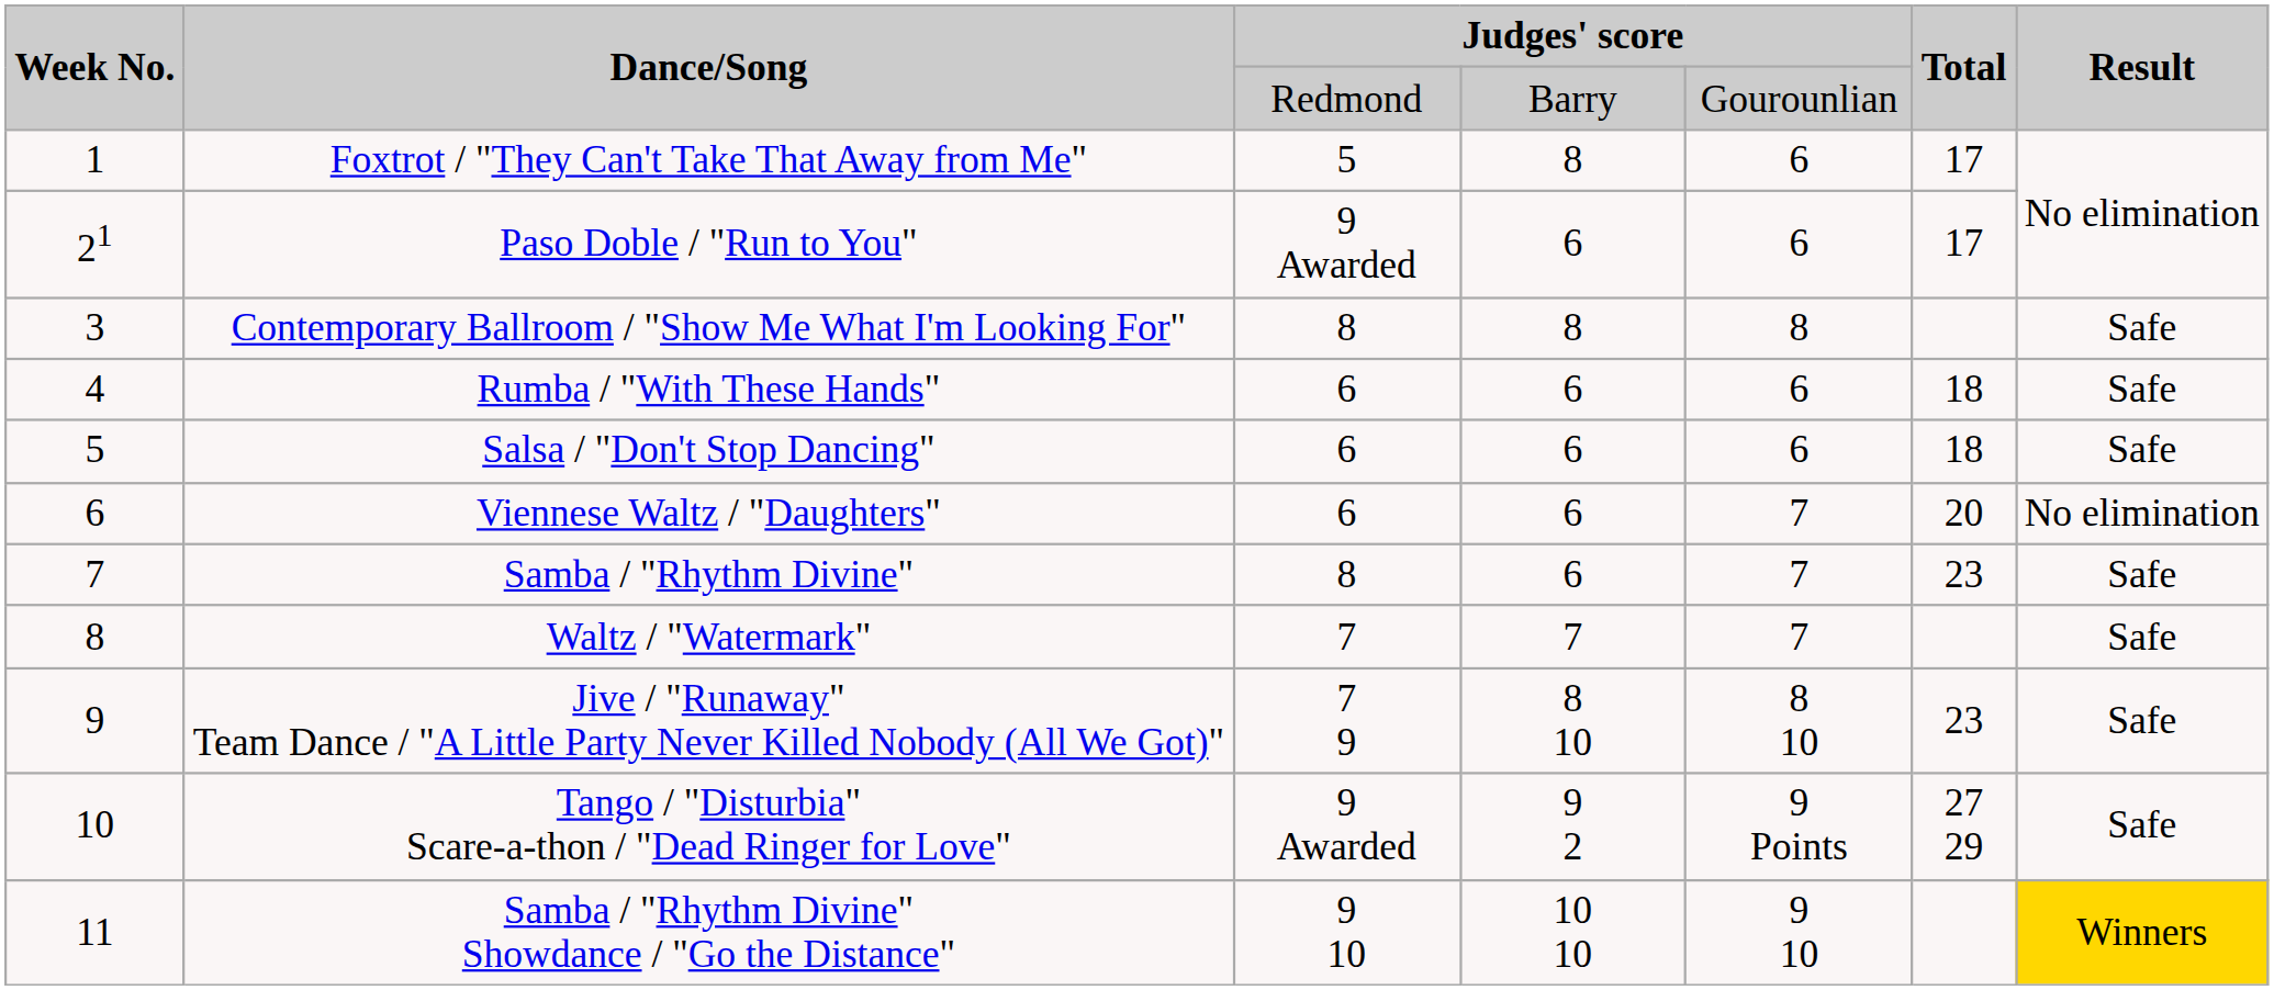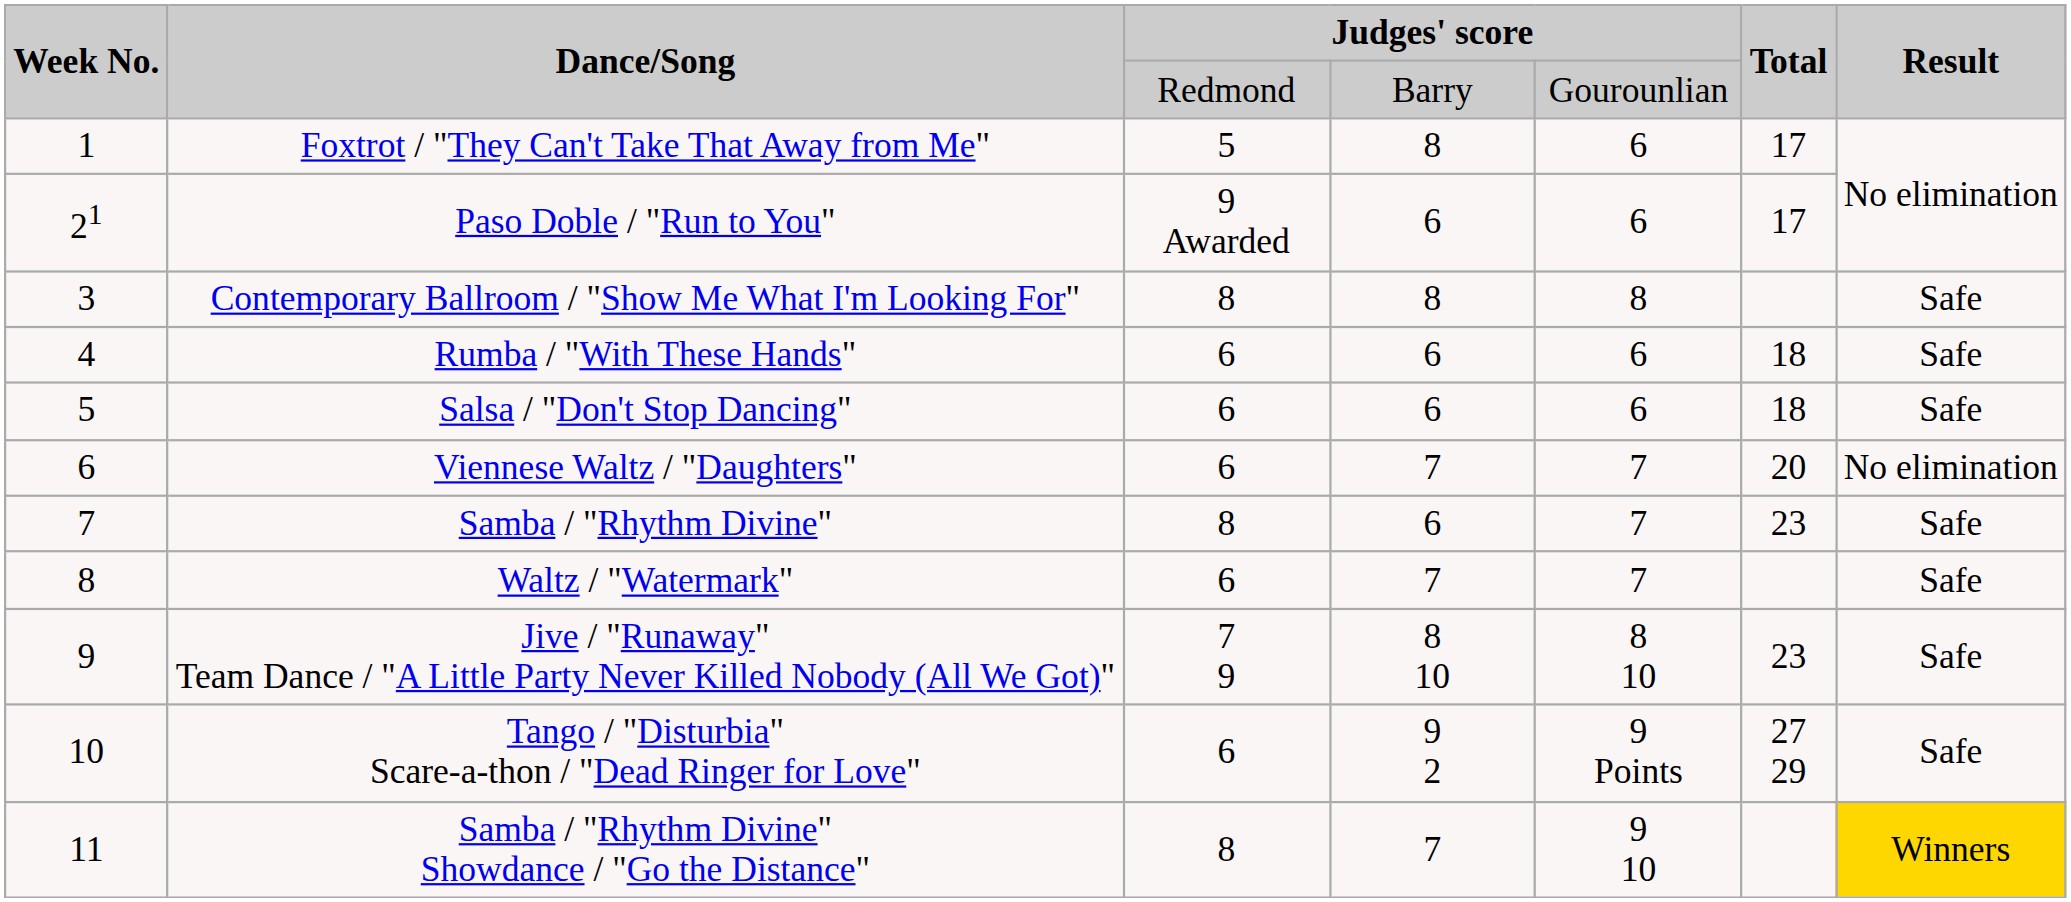Viennese Waltz / "Daughters" | column 4: 6 -> 7
Waltz / "Watermark" | column 3: 7 -> 6
Tango / "Disturbia" Scare-a-thon / "Dead Ringer for Love" | column 3: 9 Awarded -> 6
Samba / "Rhythm Divine" Showdance / "Go the Distance" | column 3: 9 10 -> 8
Samba / "Rhythm Divine" Showdance / "Go the Distance" | column 4: 10 10 -> 7
